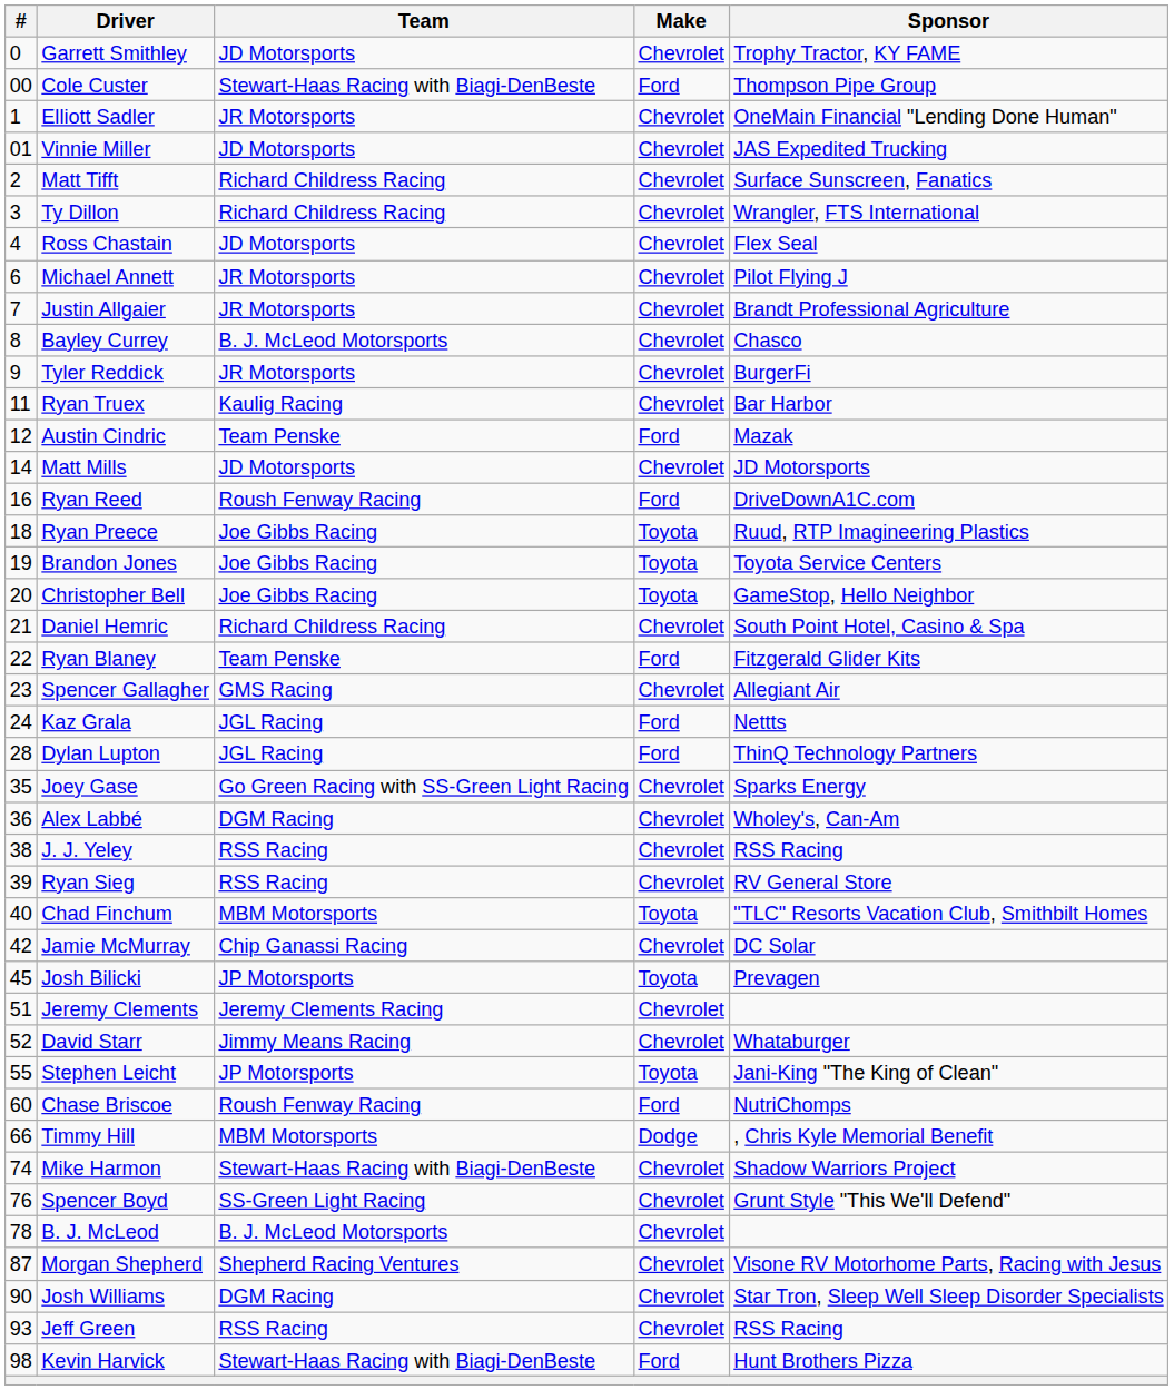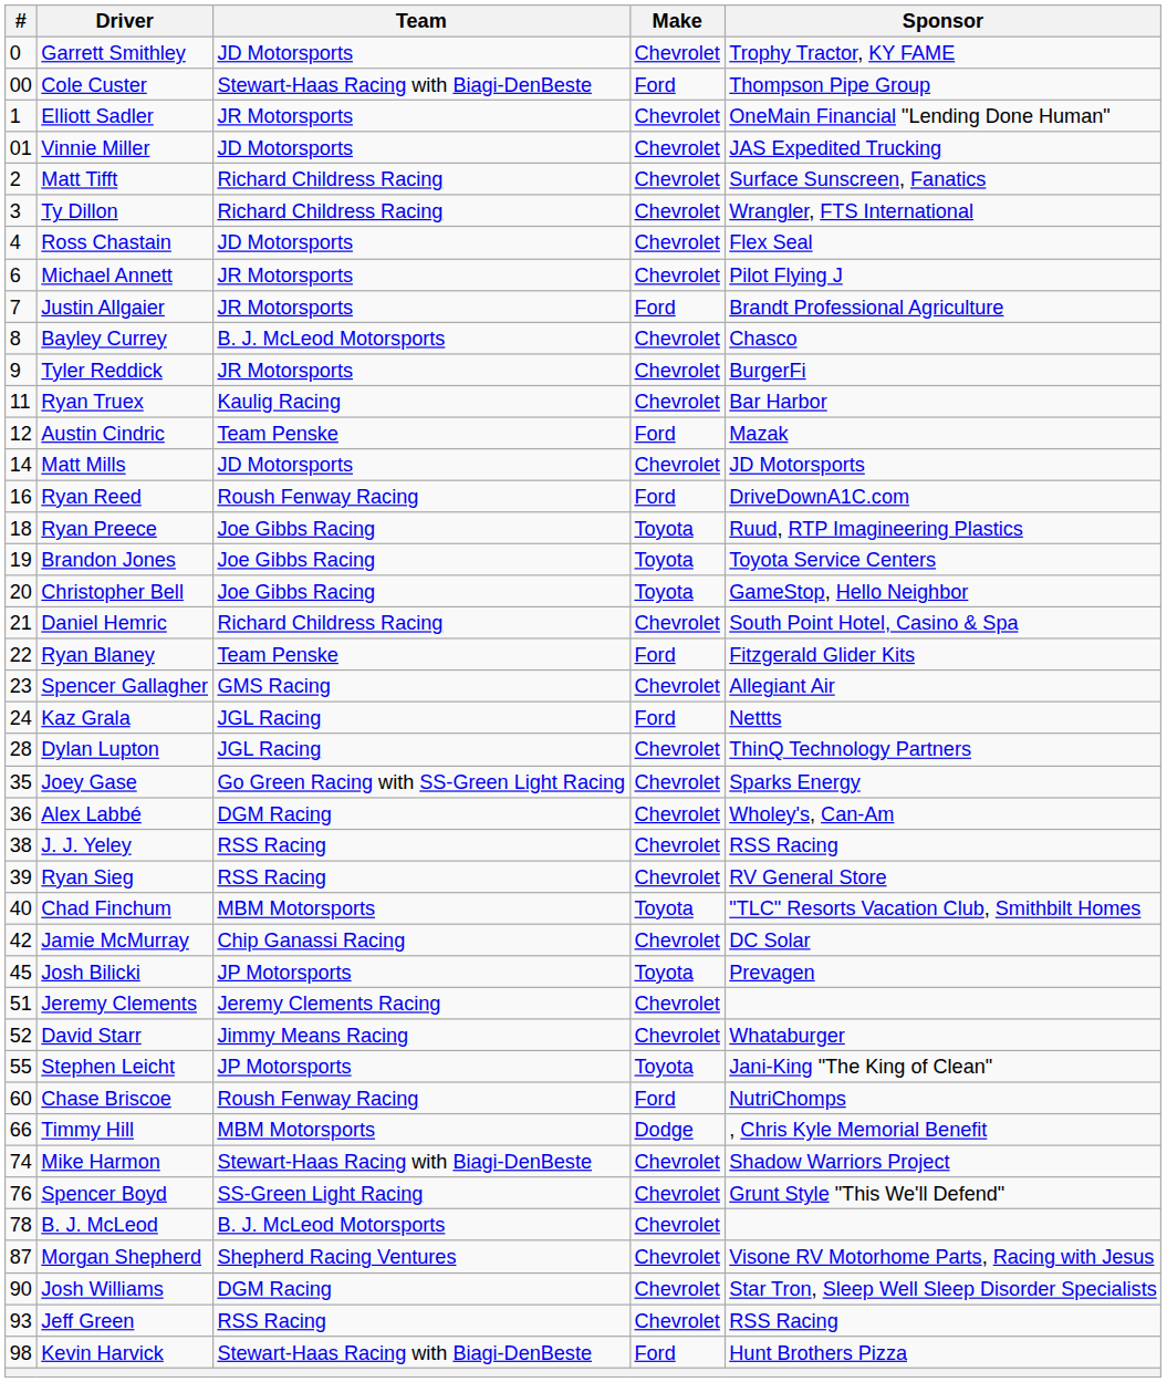Justin Allgaier | Make: Chevrolet -> Ford
Dylan Lupton | Make: Ford -> Chevrolet
